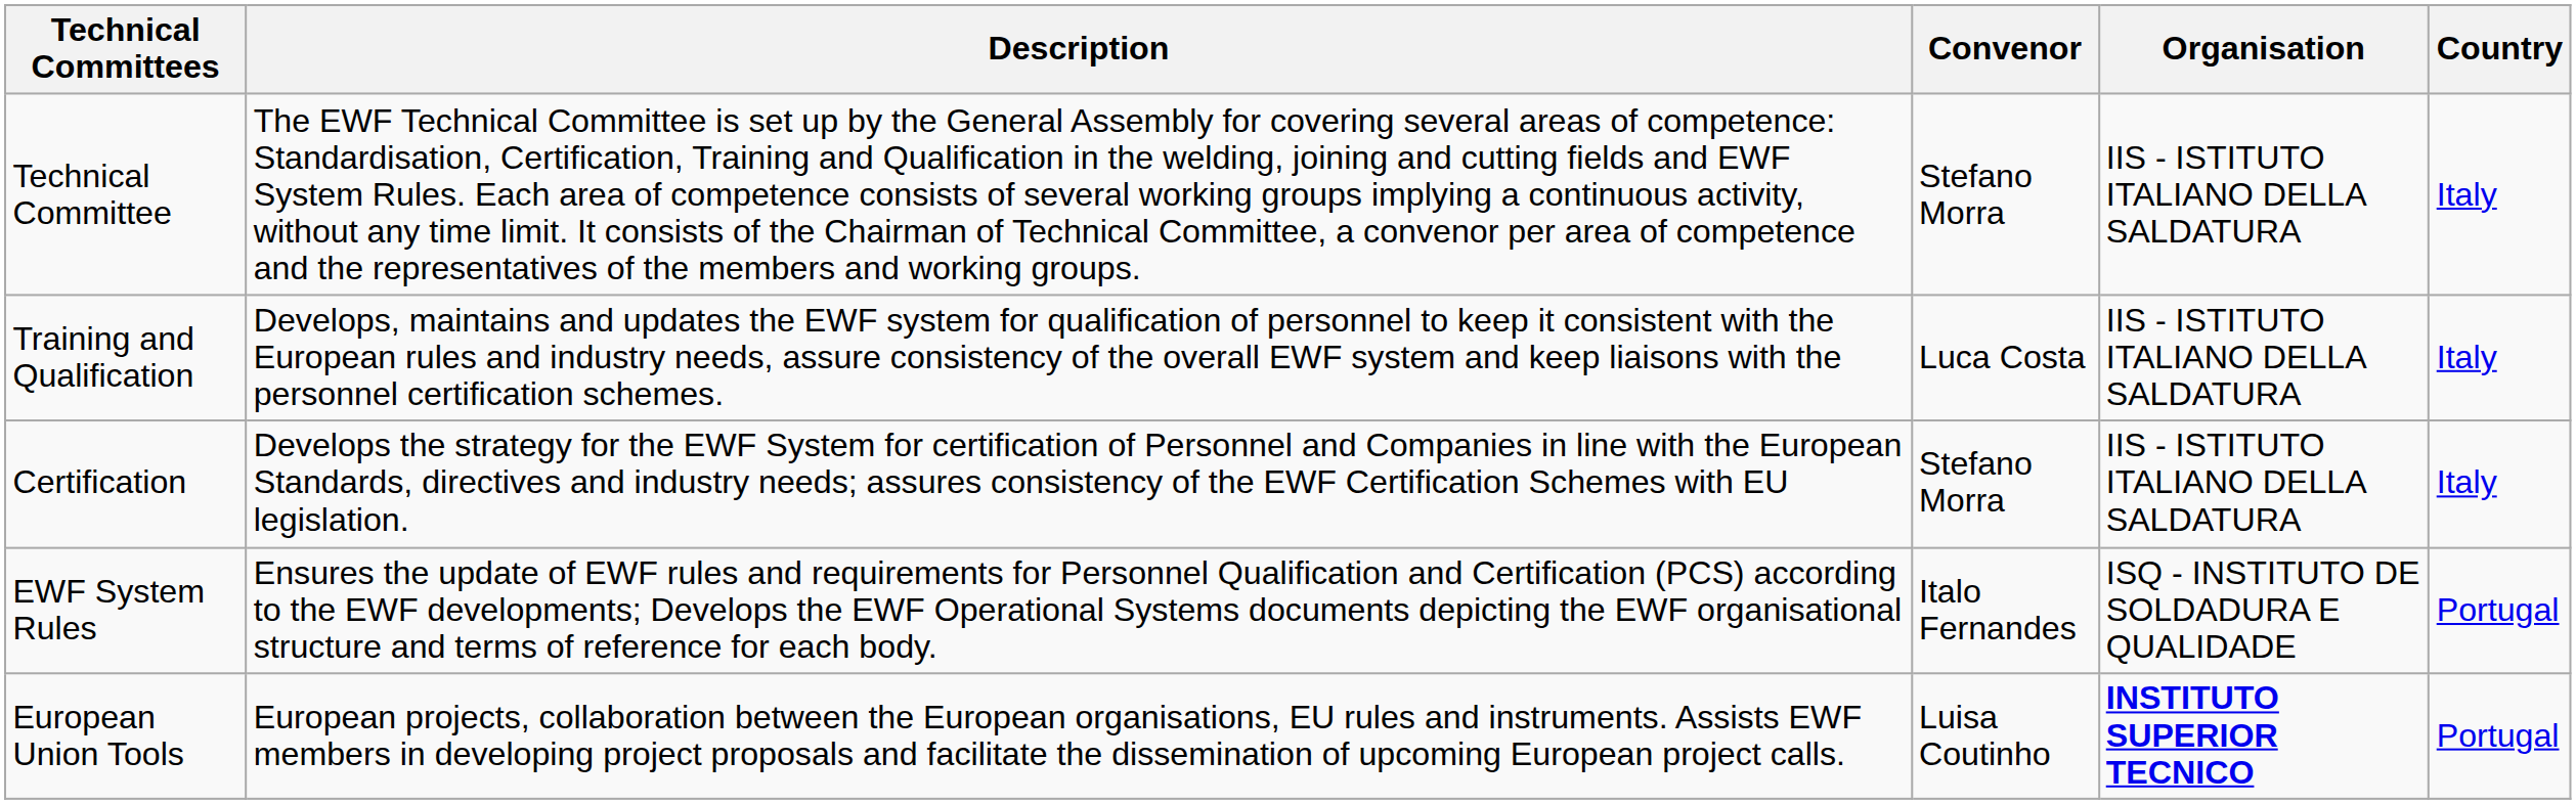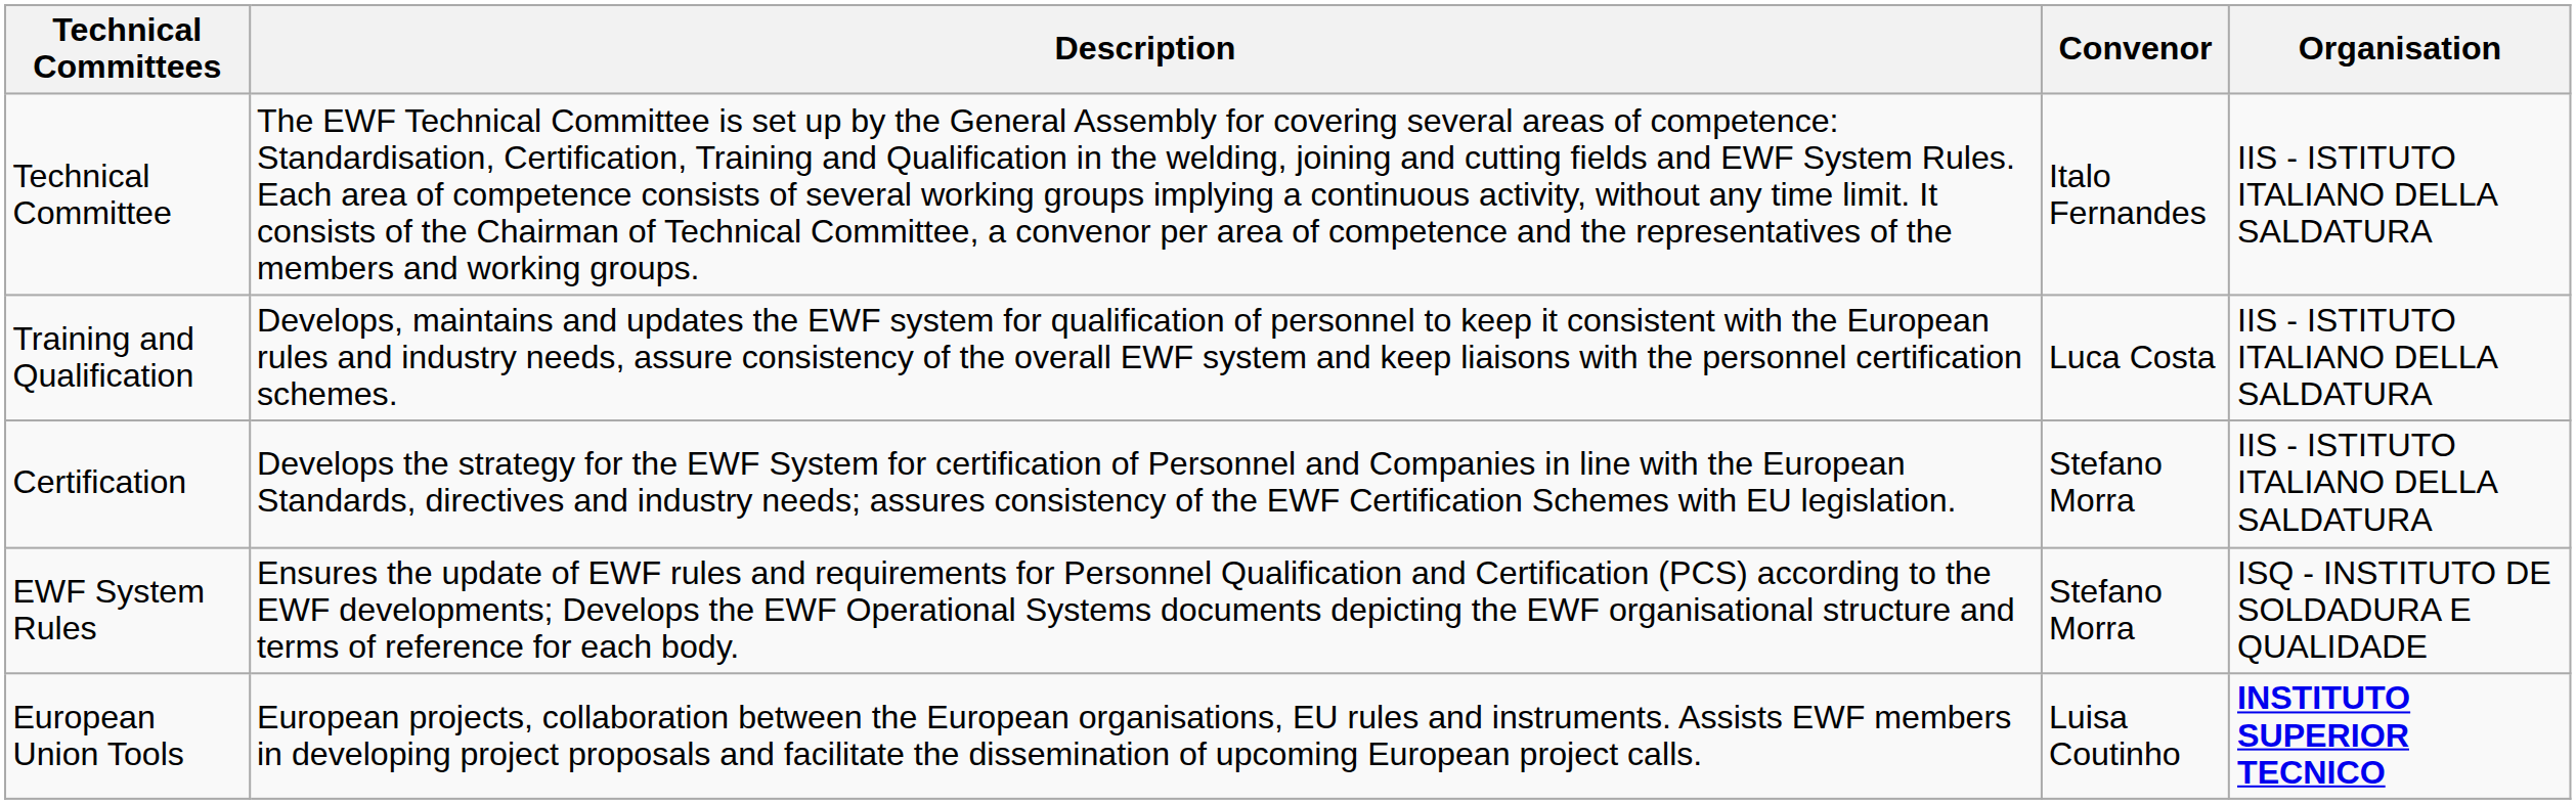- column: Country | Italy | Italy | Italy | Portugal | Portugal
Technical Committee | Convenor: Stefano Morra -> Italo Fernandes
EWF System Rules | Convenor: Italo Fernandes -> Stefano Morra
